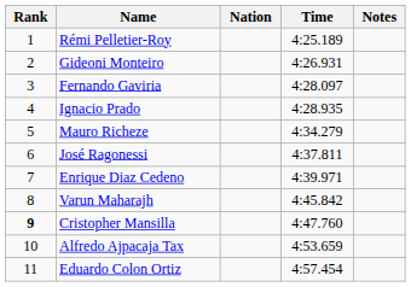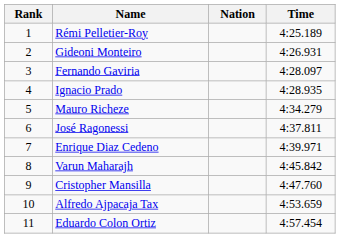- column: Notes
Cristopher Mansilla | Rank: bold -> normal
